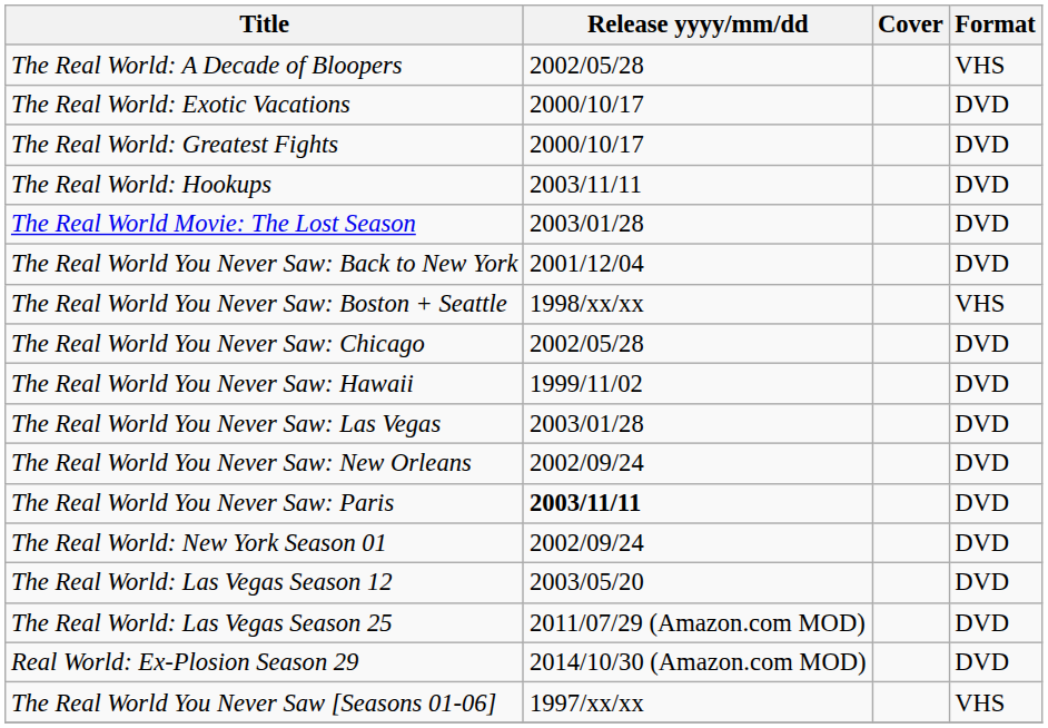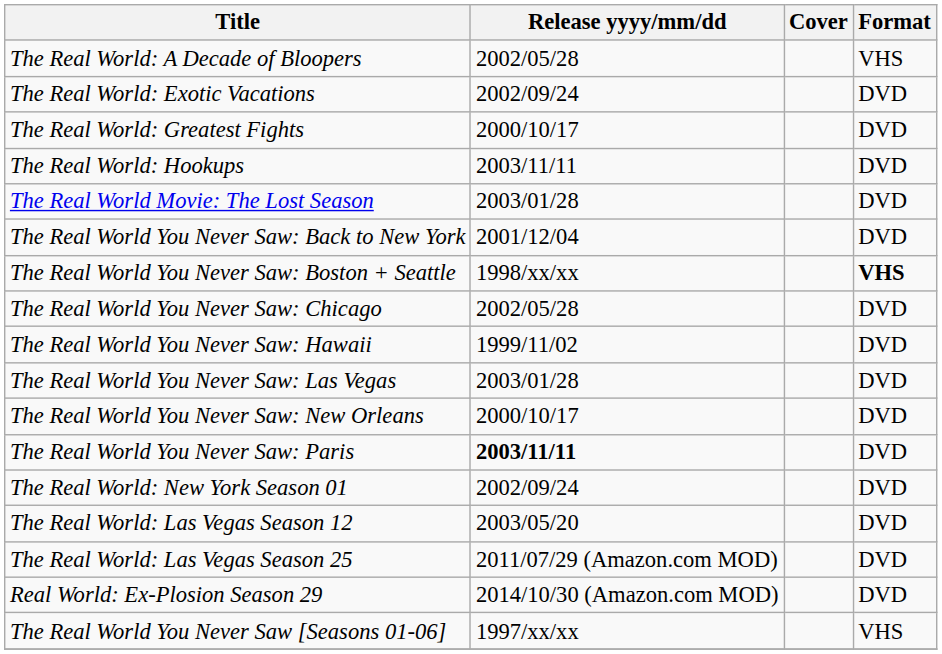The Real World: Exotic Vacations | Release yyyy/mm/dd: 2000/10/17 -> 2002/09/24
The Real World You Never Saw: Boston + Seattle | Format: normal -> bold
The Real World You Never Saw: New Orleans | Release yyyy/mm/dd: 2002/09/24 -> 2000/10/17
